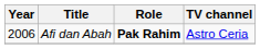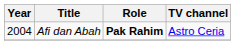Afi dan Abah | Year: 2006 -> 2004
